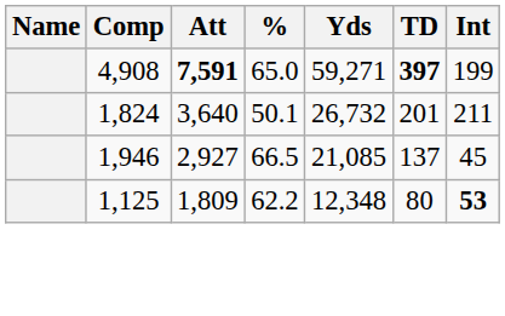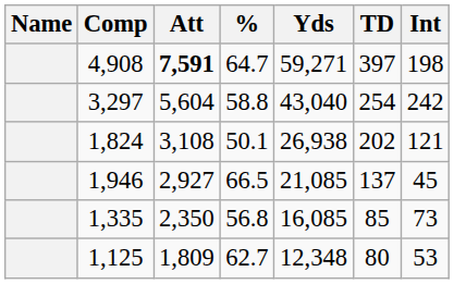4,908 | %: 65.0 -> 64.7
4,908 | TD: bold -> normal
4,908 | Int: 199 -> 198
+ row: 3,297 | 5,604 | 58.8 | 43,040 | 254 | 242
1,824 | Att: 3,640 -> 3,108
1,824 | Yds: 26,732 -> 26,938
1,824 | TD: 201 -> 202
1,824 | Int: 211 -> 121
+ row: 1,335 | 2,350 | 56.8 | 16,085 | 85 | 73
1,125 | %: 62.2 -> 62.7
1,125 | Int: bold -> normal
